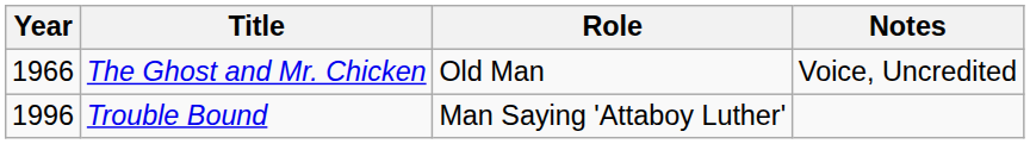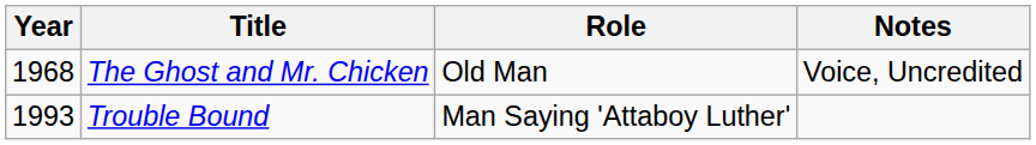The Ghost and Mr. Chicken | Year: 1966 -> 1968
Trouble Bound | Year: 1996 -> 1993
